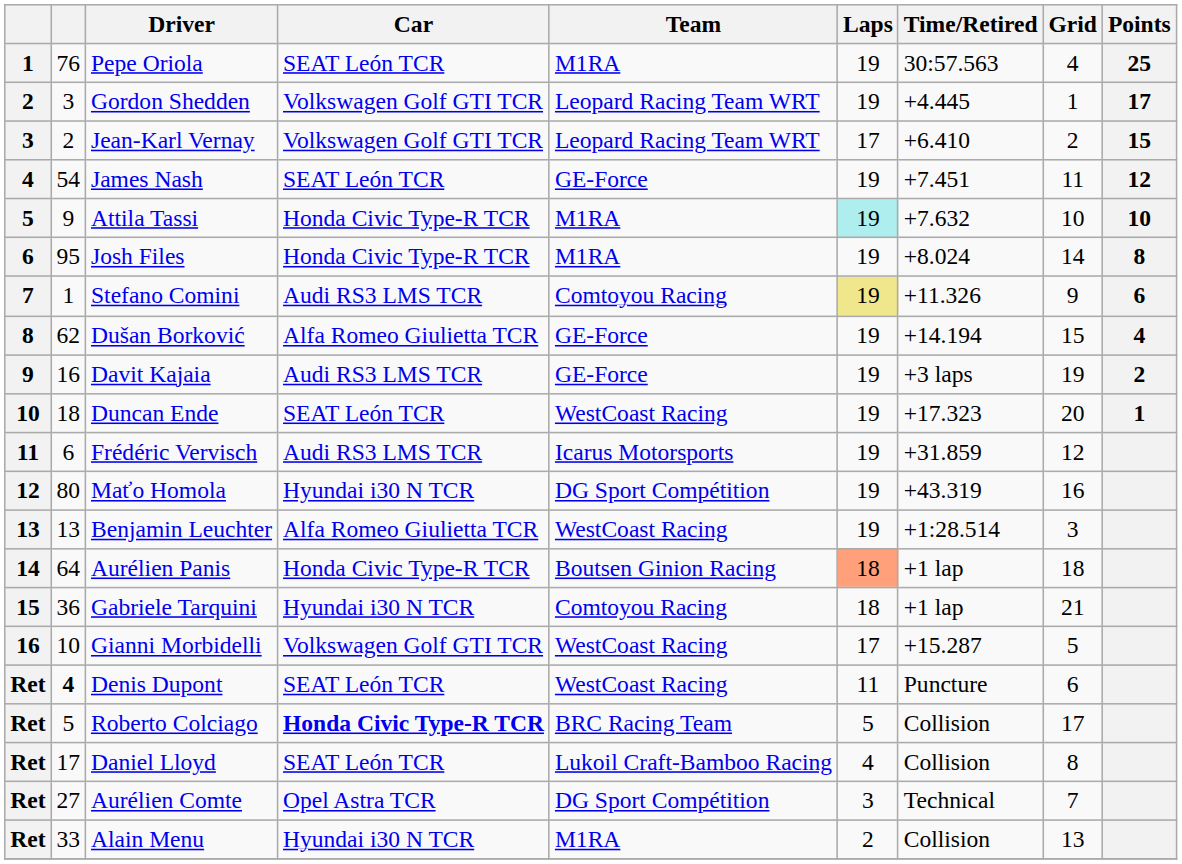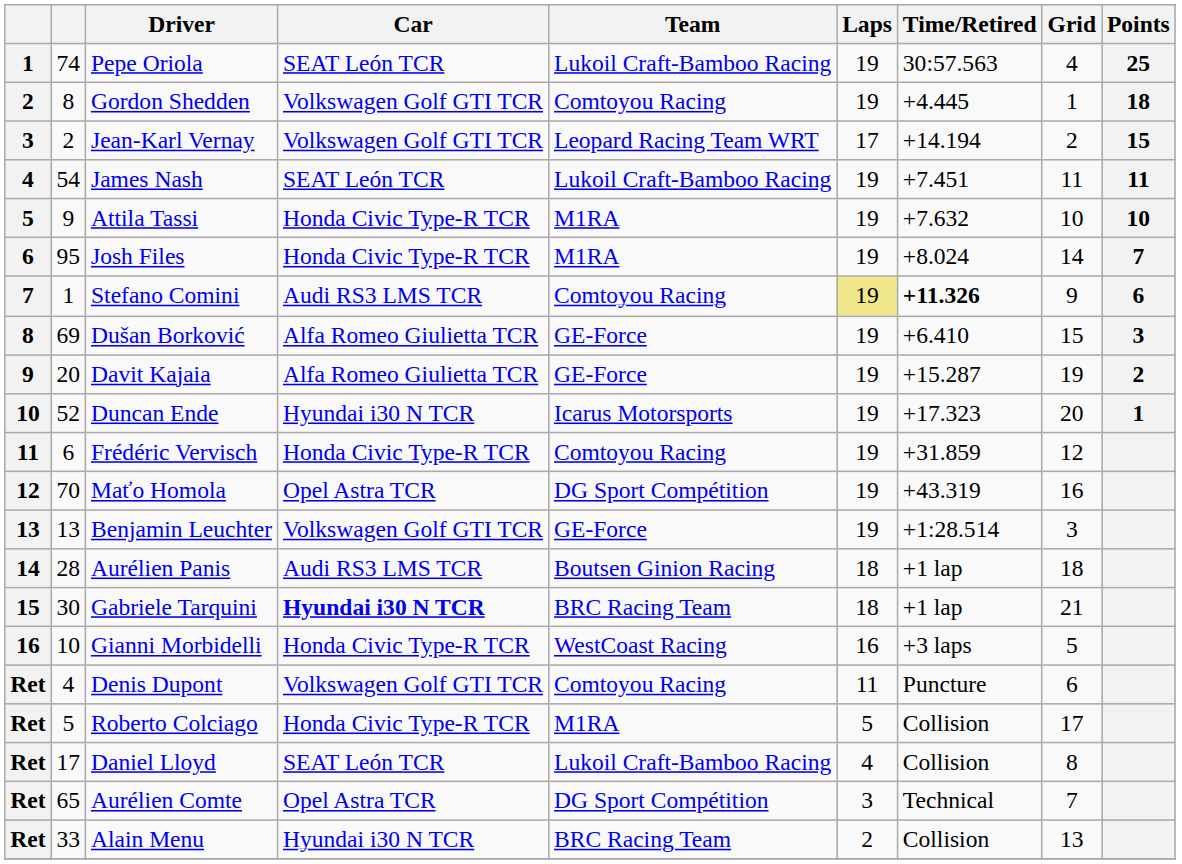Pepe Oriola | column 2: 76 -> 74
Pepe Oriola | Team: M1RA -> Lukoil Craft-Bamboo Racing
Gordon Shedden | column 2: 3 -> 8
Gordon Shedden | Team: Leopard Racing Team WRT -> Comtoyou Racing
Gordon Shedden | Points: 17 -> 18
Jean-Karl Vernay | Time/Retired: +6.410 -> +14.194
James Nash | Team: GE-Force -> Lukoil Craft-Bamboo Racing
James Nash | Points: 12 -> 11
Attila Tassi | Laps: paleturquoise background -> no background
Josh Files | Points: 8 -> 7
Stefano Comini | Time/Retired: normal -> bold
Dušan Borković | column 2: 62 -> 69
Dušan Borković | Time/Retired: +14.194 -> +6.410
Dušan Borković | Points: 4 -> 3
Davit Kajaia | column 2: 16 -> 20
Davit Kajaia | Car: Audi RS3 LMS TCR -> Alfa Romeo Giulietta TCR
Davit Kajaia | Time/Retired: +3 laps -> +15.287
Duncan Ende | column 2: 18 -> 52
Duncan Ende | Car: SEAT León TCR -> Hyundai i30 N TCR
Duncan Ende | Team: WestCoast Racing -> Icarus Motorsports
Frédéric Vervisch | Car: Audi RS3 LMS TCR -> Honda Civic Type-R TCR
Frédéric Vervisch | Team: Icarus Motorsports -> Comtoyou Racing
Maťo Homola | column 2: 80 -> 70
Maťo Homola | Car: Hyundai i30 N TCR -> Opel Astra TCR
Benjamin Leuchter | Car: Alfa Romeo Giulietta TCR -> Volkswagen Golf GTI TCR
Benjamin Leuchter | Team: WestCoast Racing -> GE-Force
Aurélien Panis | column 2: 64 -> 28
Aurélien Panis | Car: Honda Civic Type-R TCR -> Audi RS3 LMS TCR
Aurélien Panis | Laps: lightsalmon background -> no background
Gabriele Tarquini | column 2: 36 -> 30
Gabriele Tarquini | Car: normal -> bold
Gabriele Tarquini | Team: Comtoyou Racing -> BRC Racing Team
Gianni Morbidelli | Car: Volkswagen Golf GTI TCR -> Honda Civic Type-R TCR
Gianni Morbidelli | Laps: 17 -> 16
Gianni Morbidelli | Time/Retired: +15.287 -> +3 laps
Denis Dupont | column 2: bold -> normal
Denis Dupont | Car: SEAT León TCR -> Volkswagen Golf GTI TCR
Denis Dupont | Team: WestCoast Racing -> Comtoyou Racing
Roberto Colciago | Car: bold -> normal
Roberto Colciago | Team: BRC Racing Team -> M1RA
Aurélien Comte | column 2: 27 -> 65
Alain Menu | Team: M1RA -> BRC Racing Team
